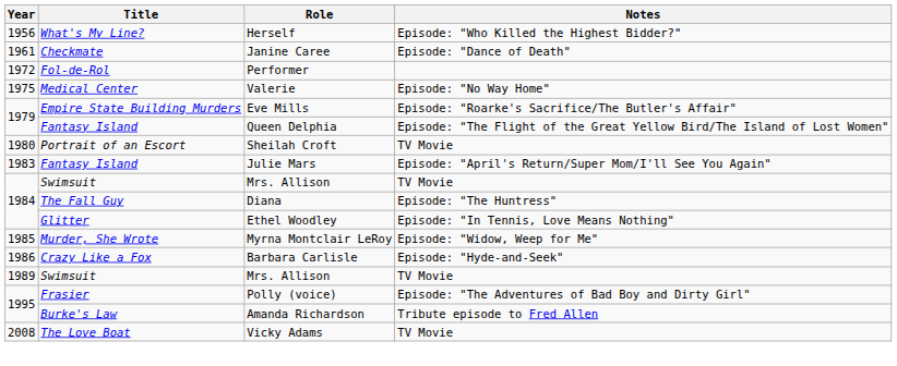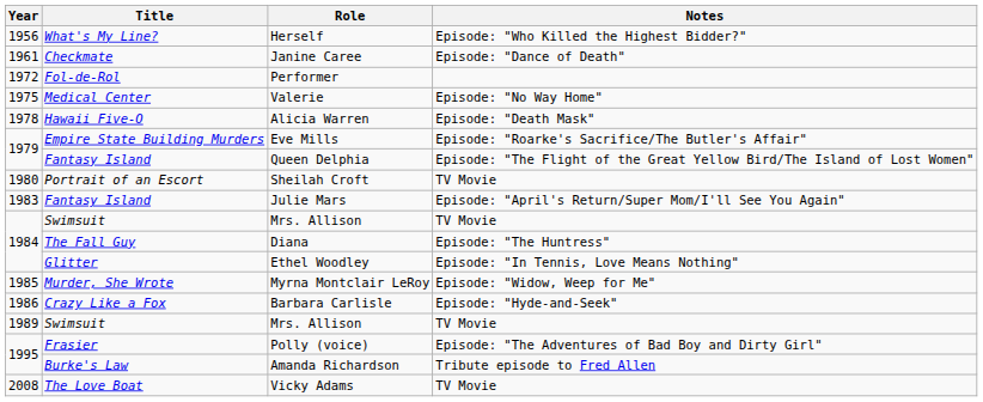+ row: 1978 | Hawaii Five-O | Alicia Warren | Episode: "Death Mask"
